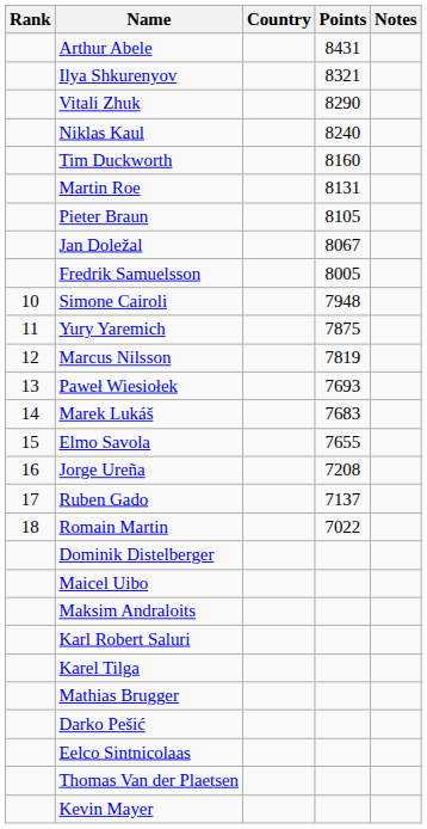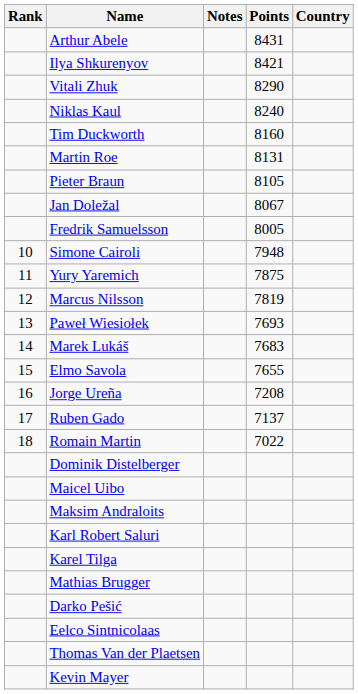columns swapped: Country <-> Notes
Ilya Shkurenyov | Points: 8321 -> 8421
